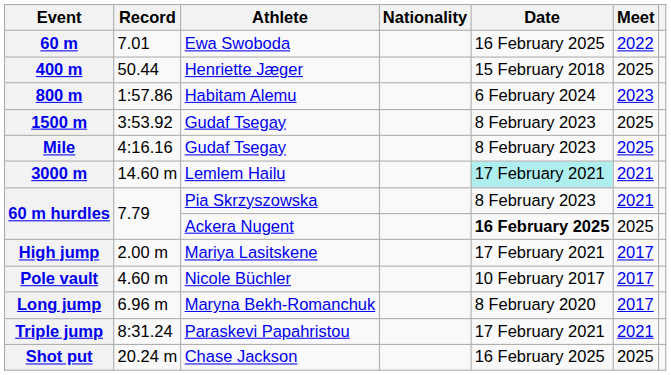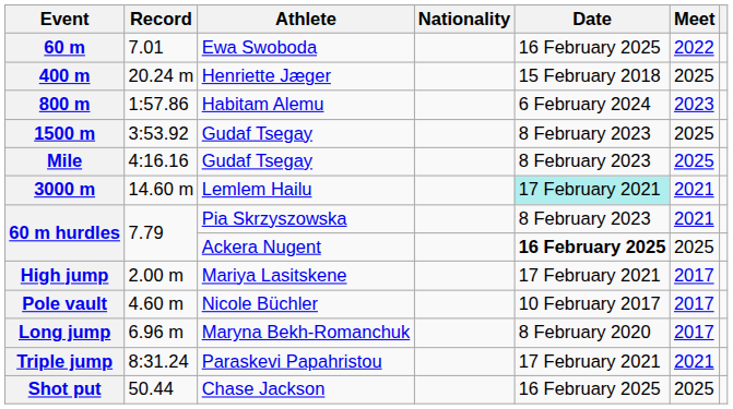400 m | Record: 50.44 -> 20.24 m
Shot put | Record: 20.24 m -> 50.44
